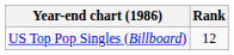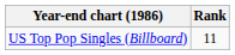US Top Pop Singles (Billboard) | Rank: 12 -> 11
